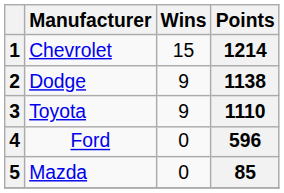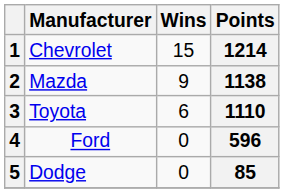2 | Manufacturer: Dodge -> Mazda
3 | Wins: 9 -> 6
5 | Manufacturer: Mazda -> Dodge
